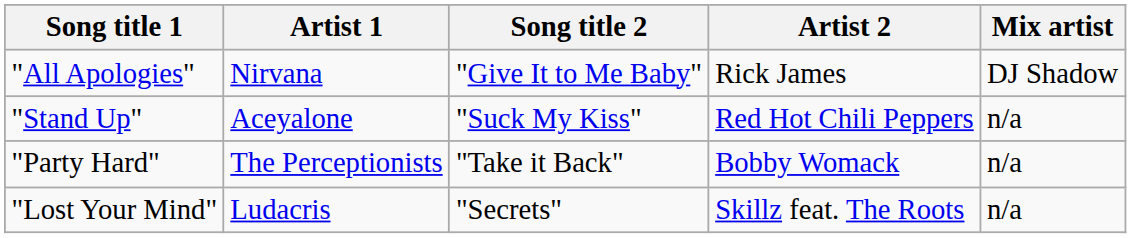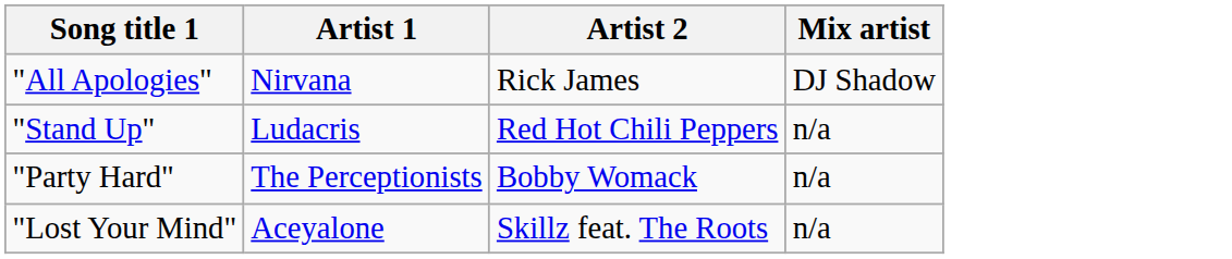- column: Song title 2 | "Give It to Me Baby" | "Suck My Kiss" | "Take it Back" | "Secrets"
"Stand Up" | Artist 1: Aceyalone -> Ludacris
"Lost Your Mind" | Artist 1: Ludacris -> Aceyalone
